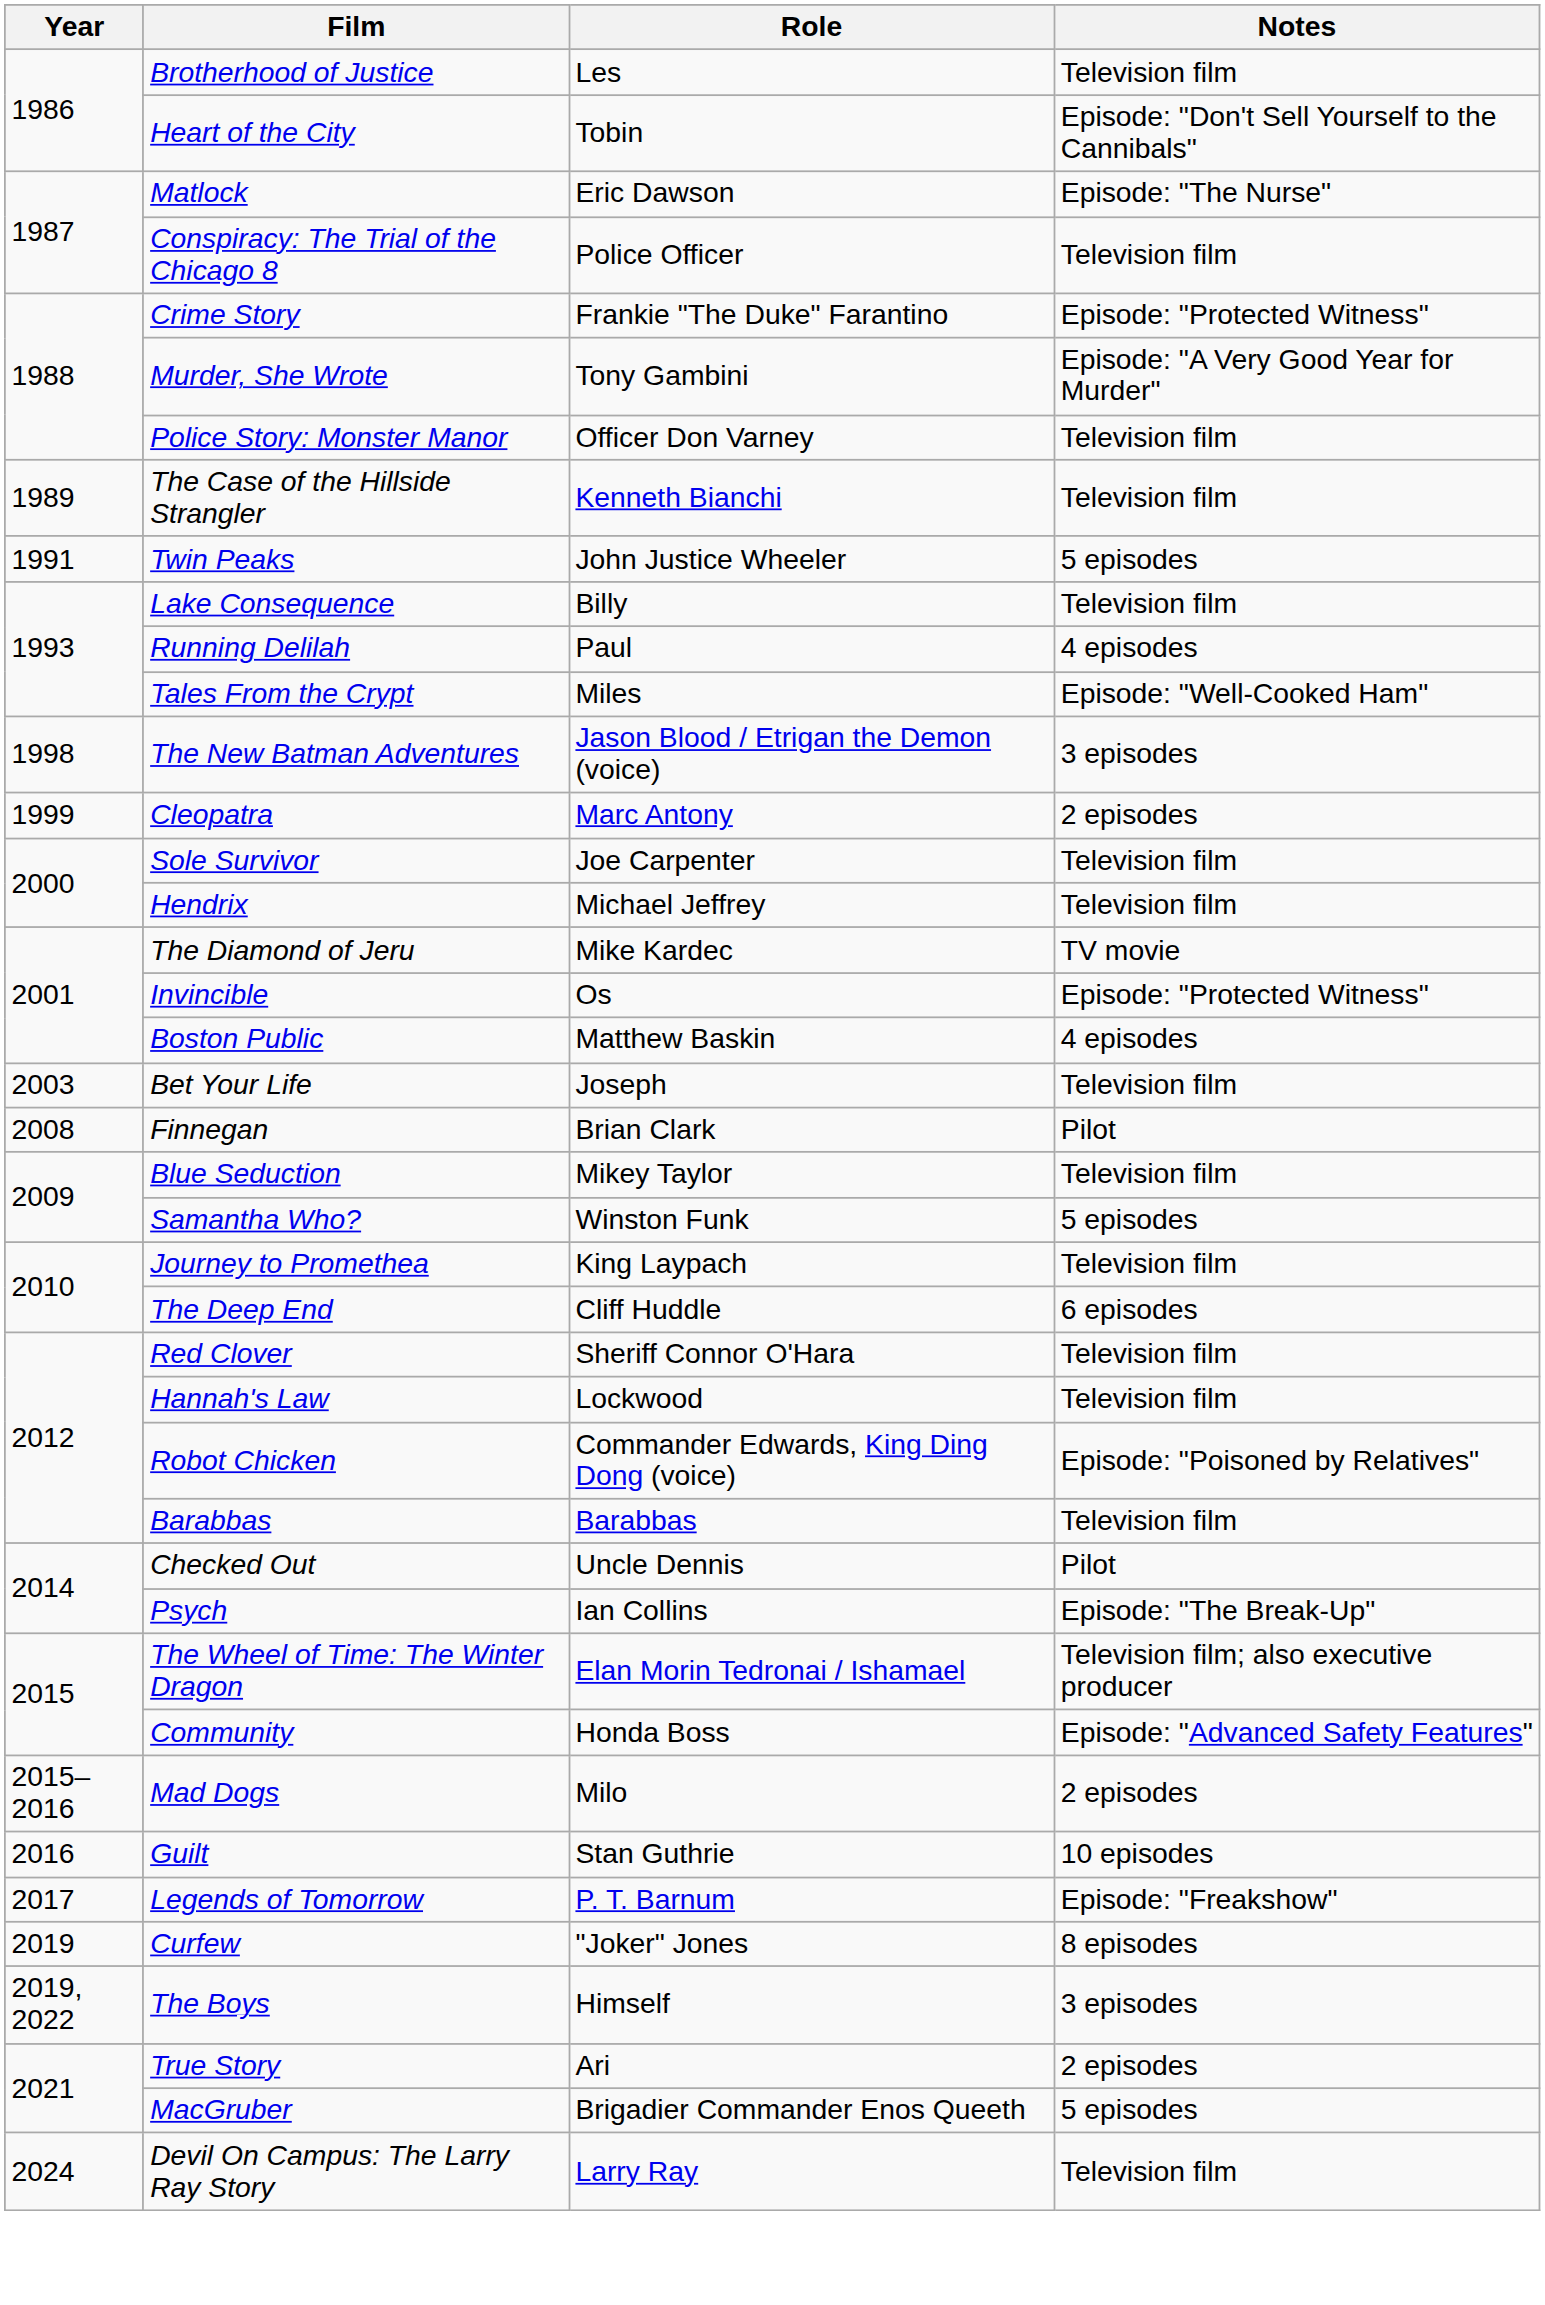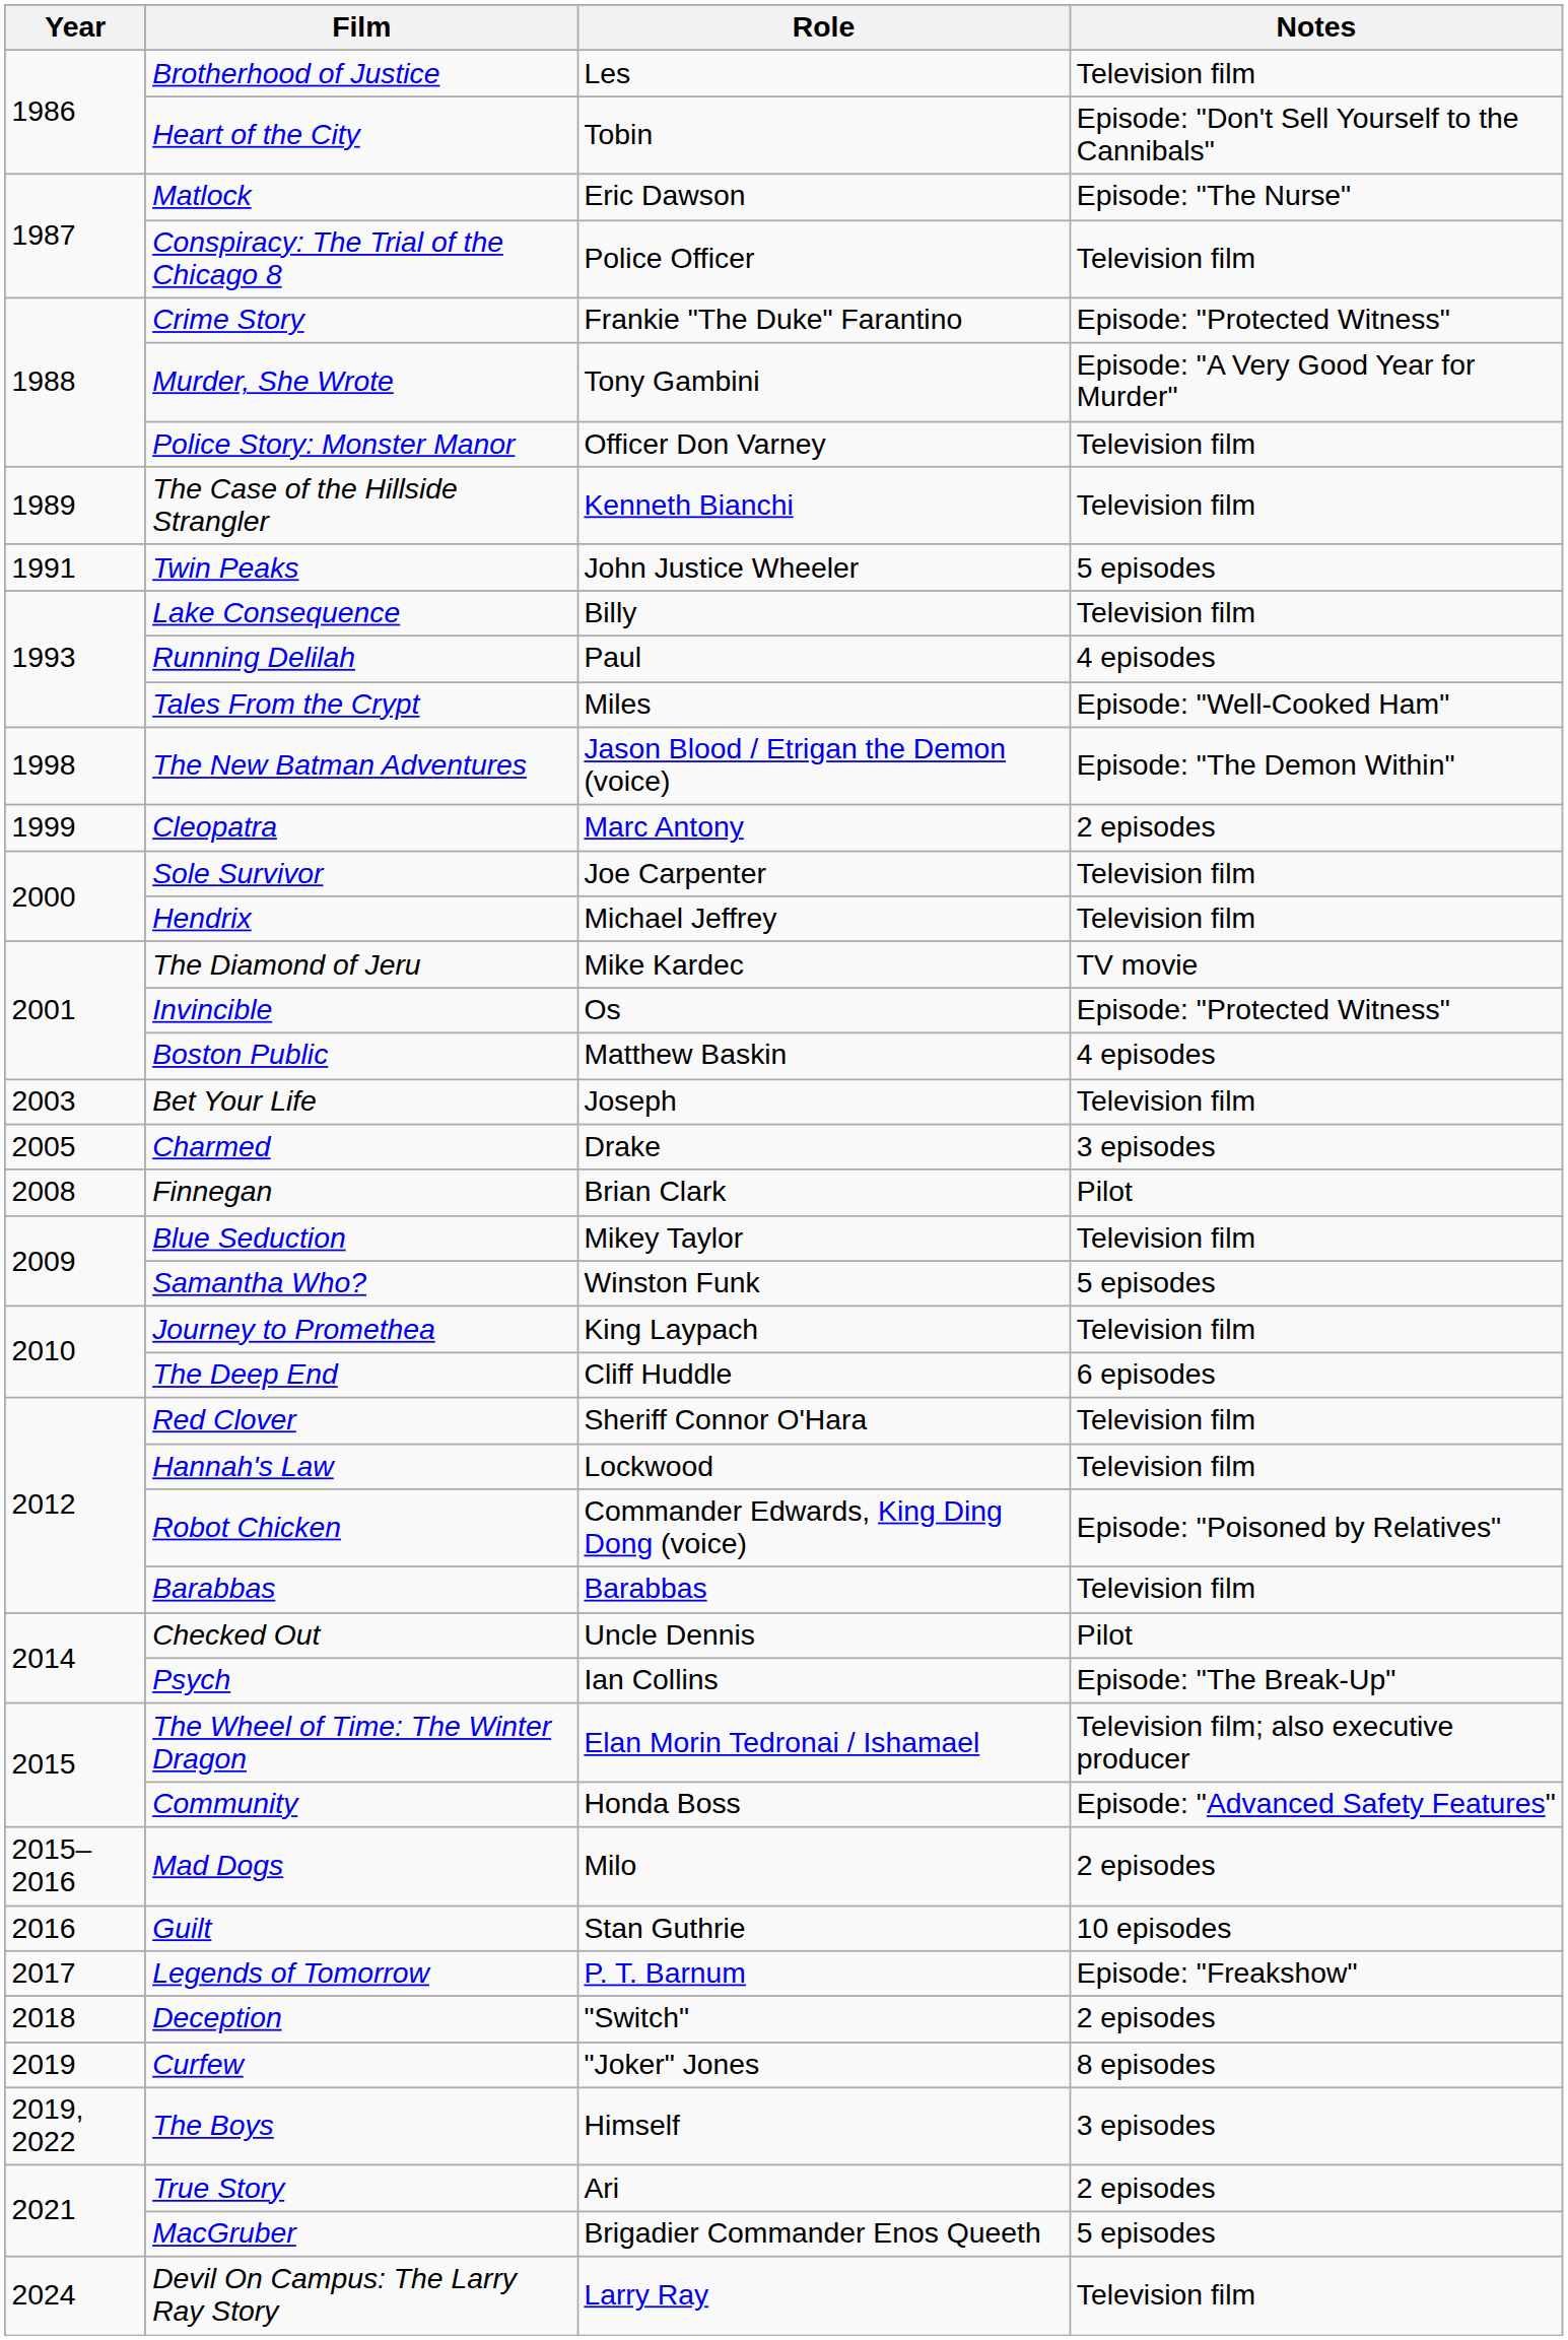The New Batman Adventures | Notes: 3 episodes -> Episode: "The Demon Within"
+ row: 2005 | Charmed | Drake | 3 episodes
+ row: 2018 | Deception | "Switch" | 2 episodes
